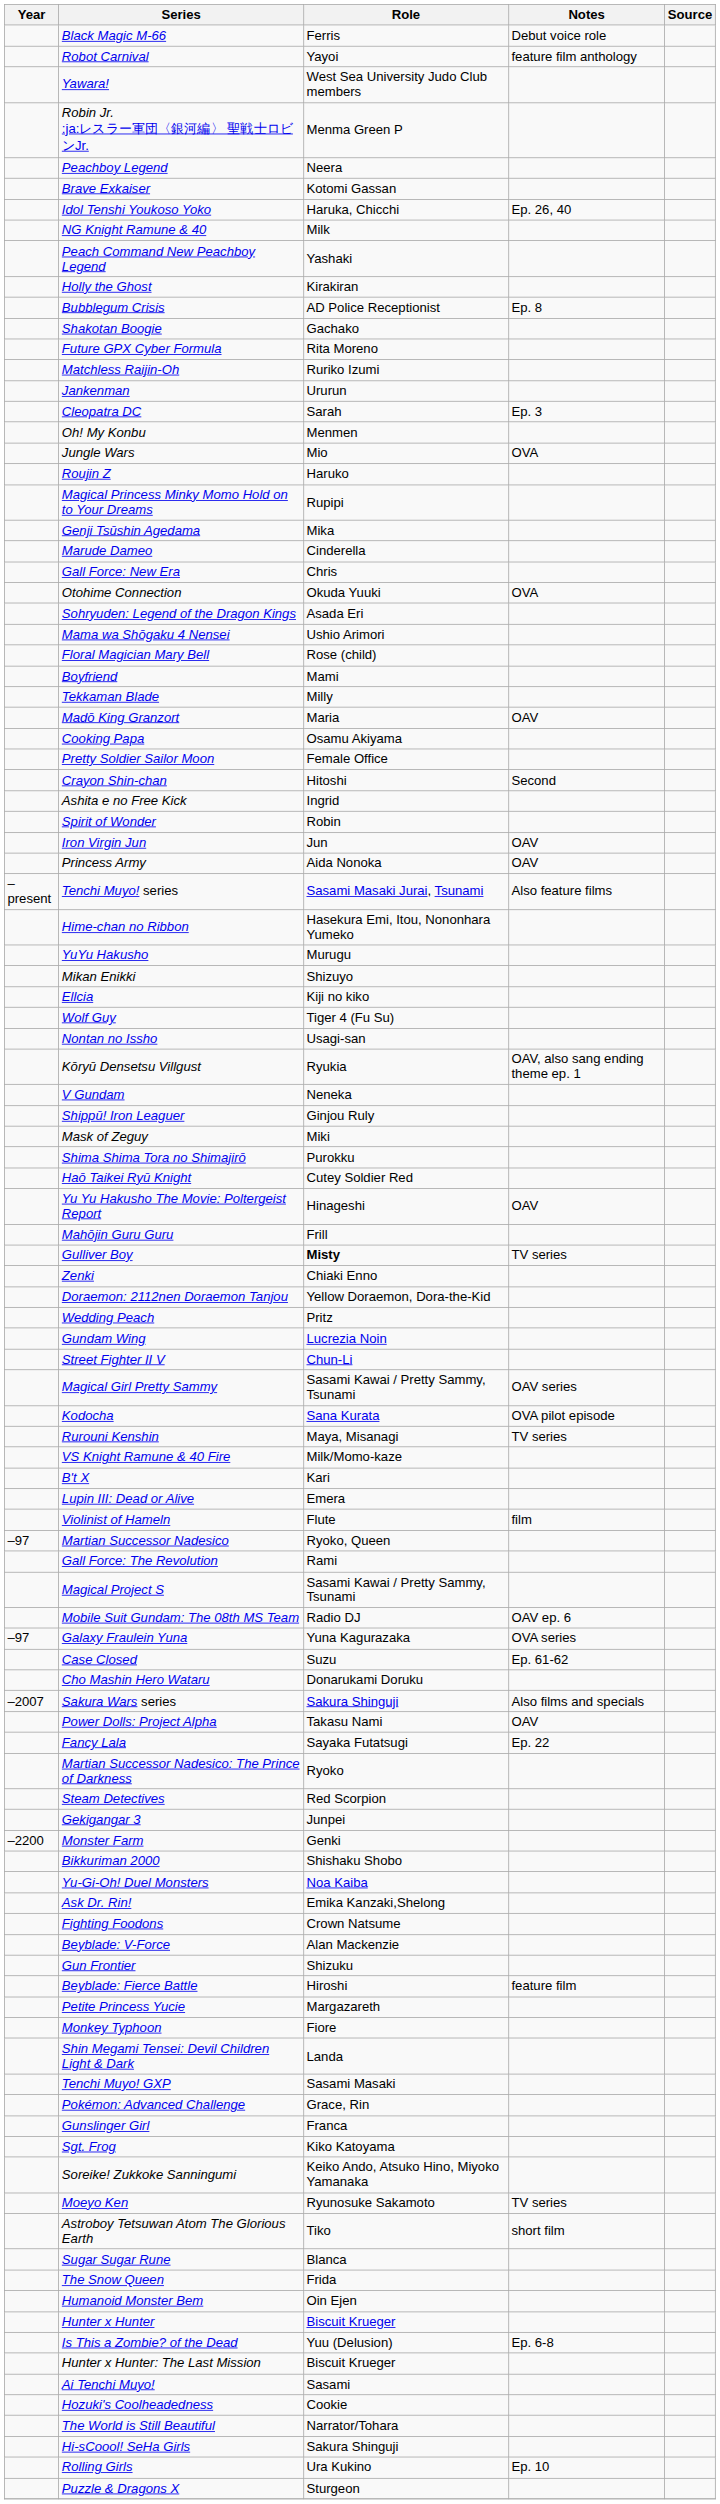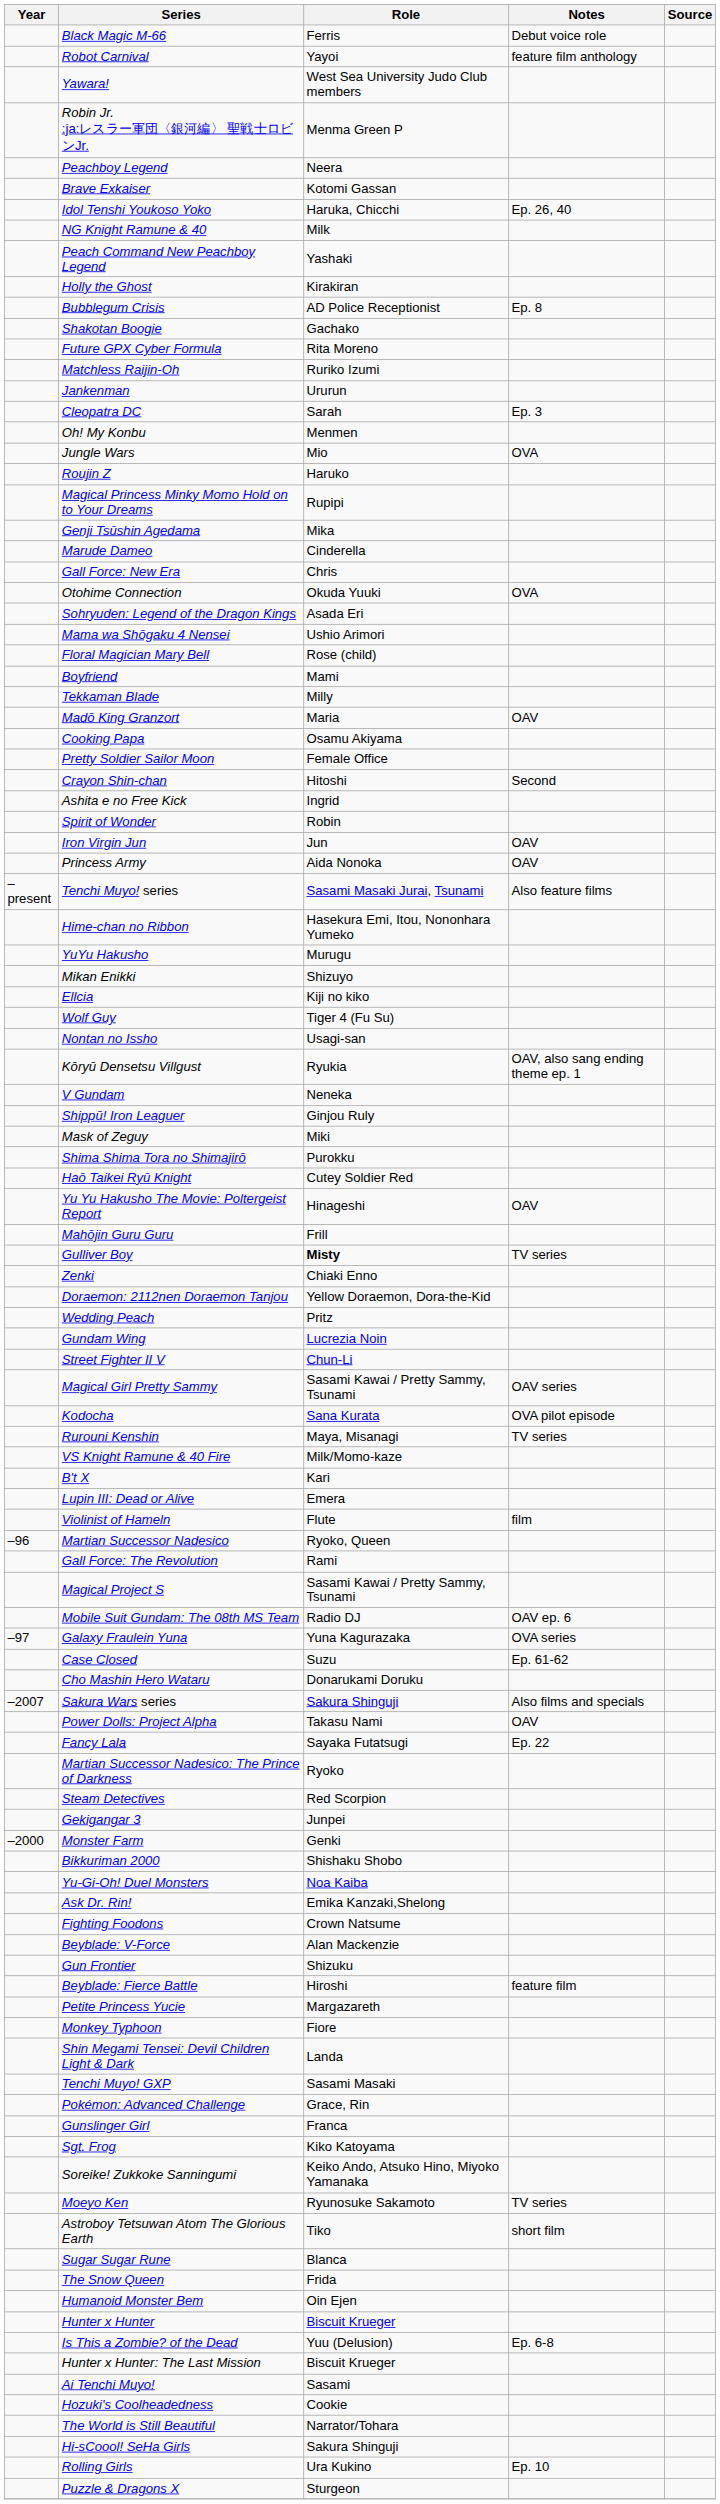Martian Successor Nadesico | Year: –97 -> –96
Monster Farm | Year: –2200 -> –2000
